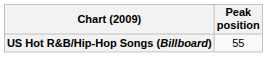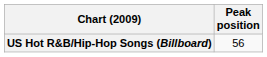US Hot R&B/Hip-Hop Songs (Billboard) | Peak position: 55 -> 56
